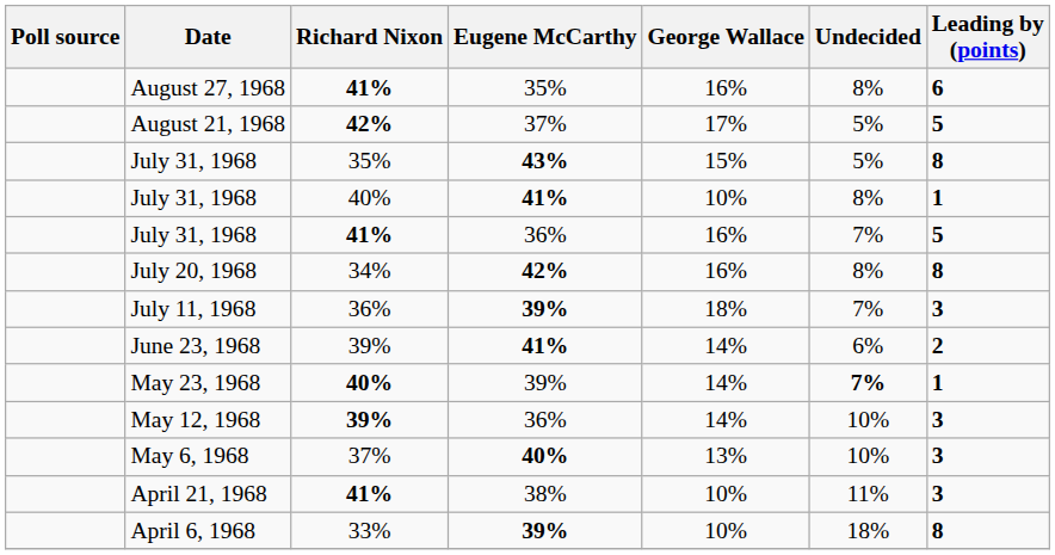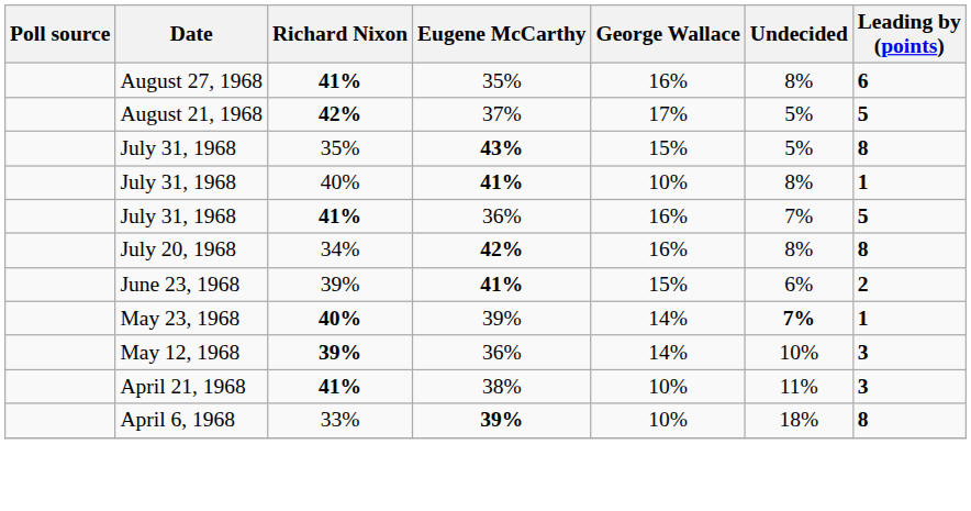- row: July 11, 1968 | 36% | 39% | 18% | 7% | 3
June 23, 1968 | George Wallace: 14% -> 15%
- row: May 6, 1968 | 37% | 40% | 13% | 10% | 3
